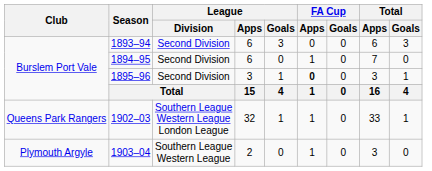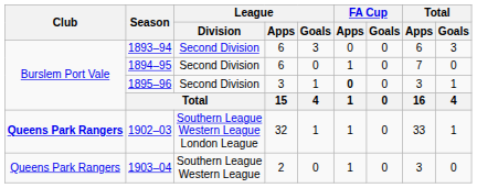1902–03 | Club: normal -> bold
1903–04 | Club: Plymouth Argyle -> Queens Park Rangers
